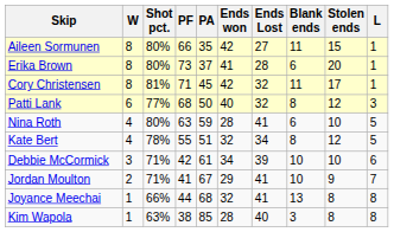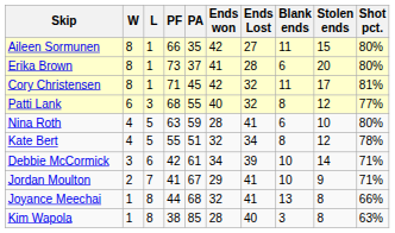columns swapped: L <-> Shot pct.
Patti Lank | PA: 50 -> 55
Debbie McCormick | Stolen ends: 10 -> 14
